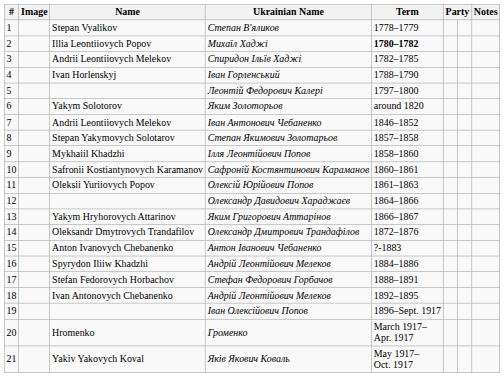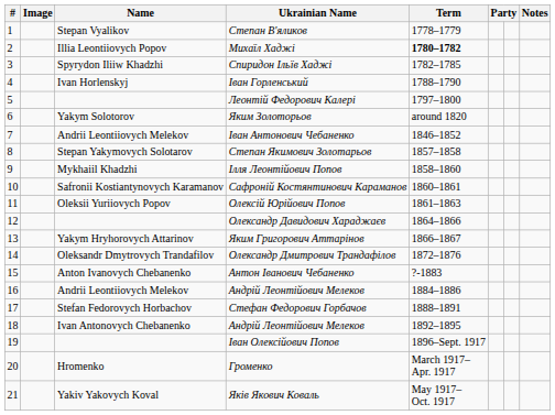Спиридон Ільїв Хаджі | Name: Andrii Leontiiovych Melekov -> Spyrydon Iliiw Khadzhi
16 / Андрій Леонтійович Мелеков | Name: Spyrydon Iliiw Khadzhi -> Andrii Leontiiovych Melekov
